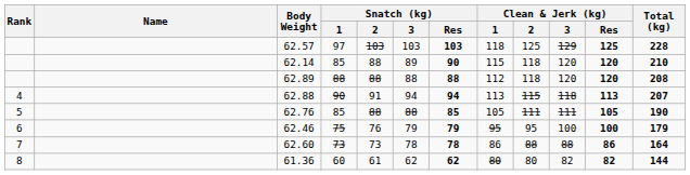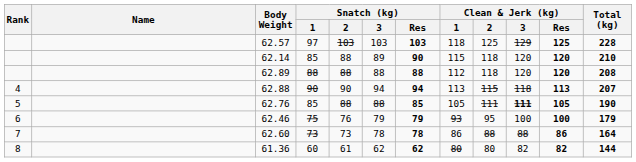62.88 | Snatch (kg) / 2: 91 -> 90
62.76 | Clean & Jerk (kg) / 3: normal -> bold
62.46 | Clean & Jerk (kg) / 1: 95 -> 93
